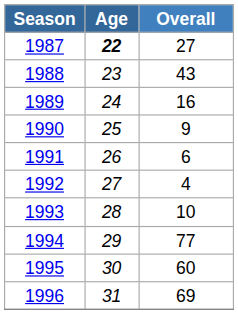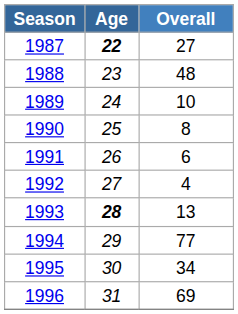1988 | Overall: 43 -> 48
1989 | Overall: 16 -> 10
1990 | Overall: 9 -> 8
1993 | Age: normal -> bold
1993 | Overall: 10 -> 13
1995 | Overall: 60 -> 34
